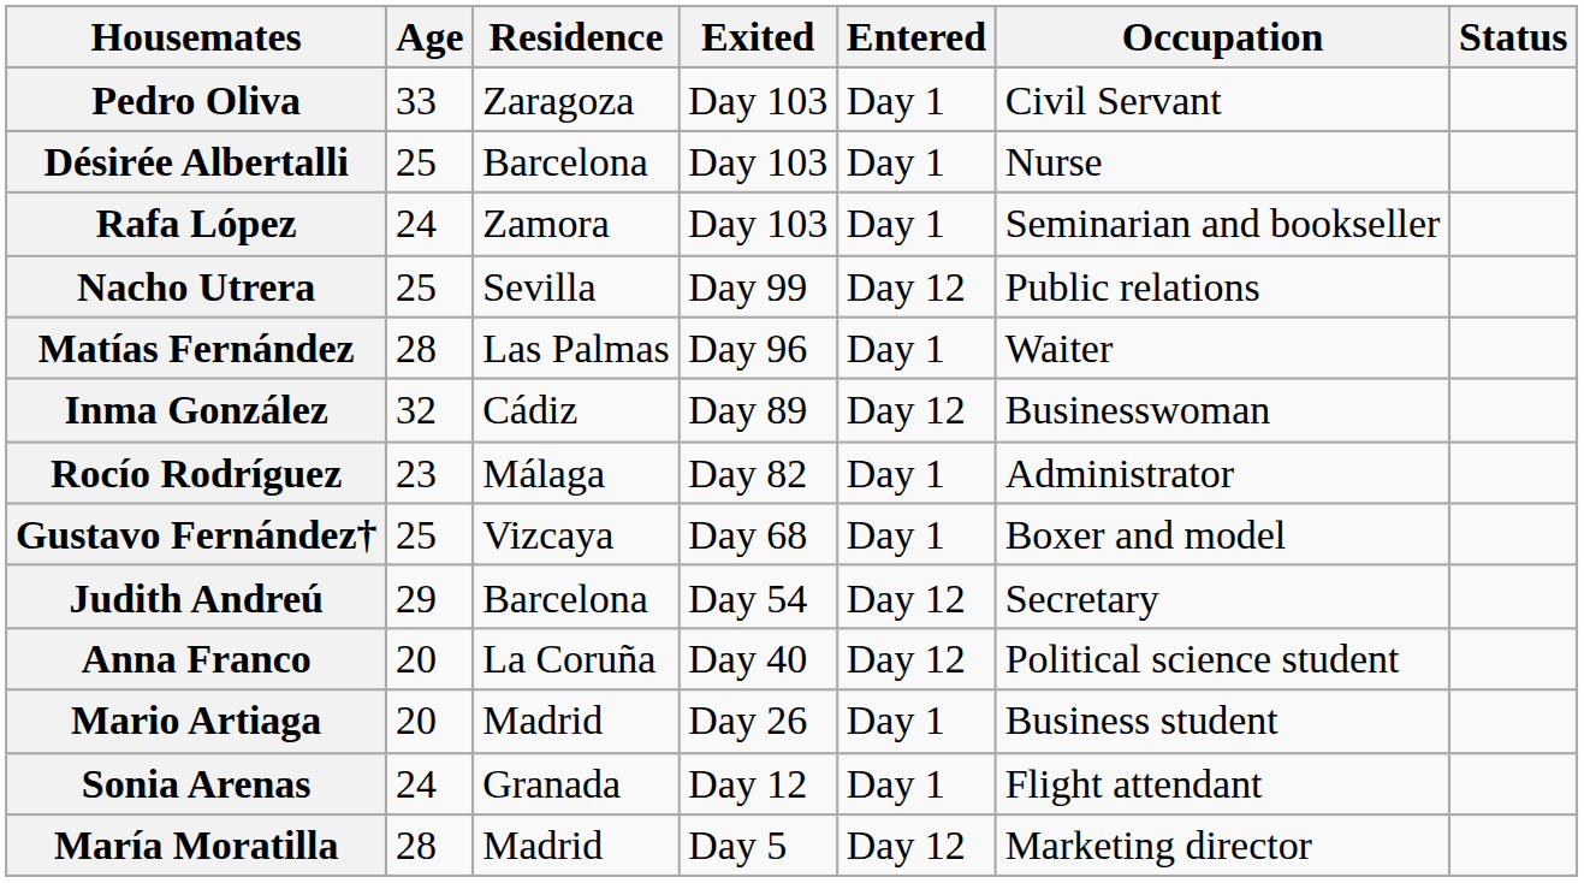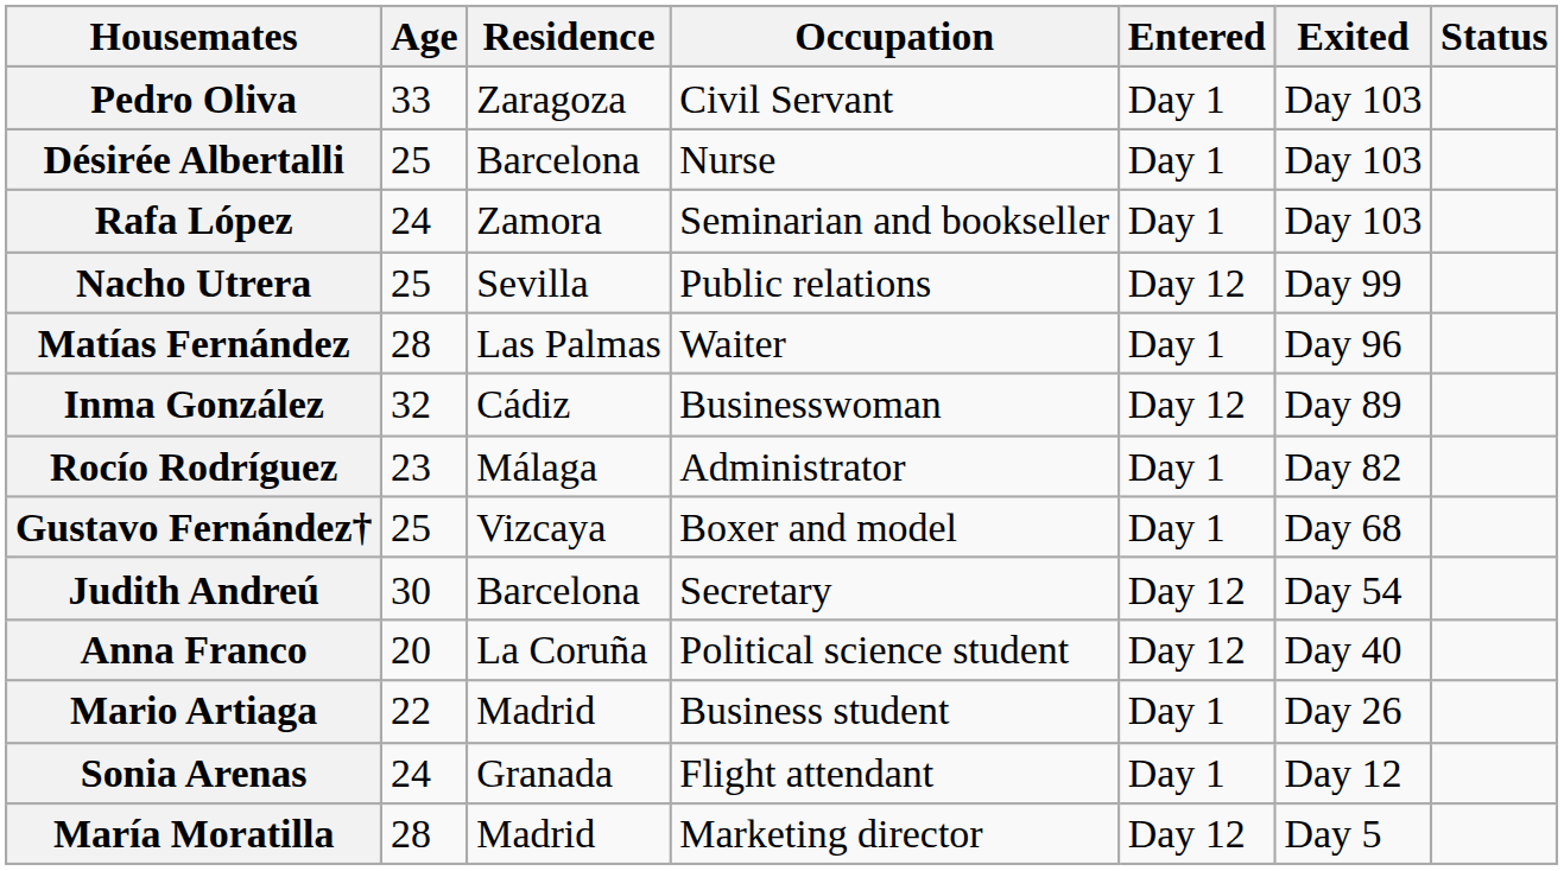columns swapped: Occupation <-> Exited
Judith Andreú | Age: 29 -> 30
Mario Artiaga | Age: 20 -> 22
